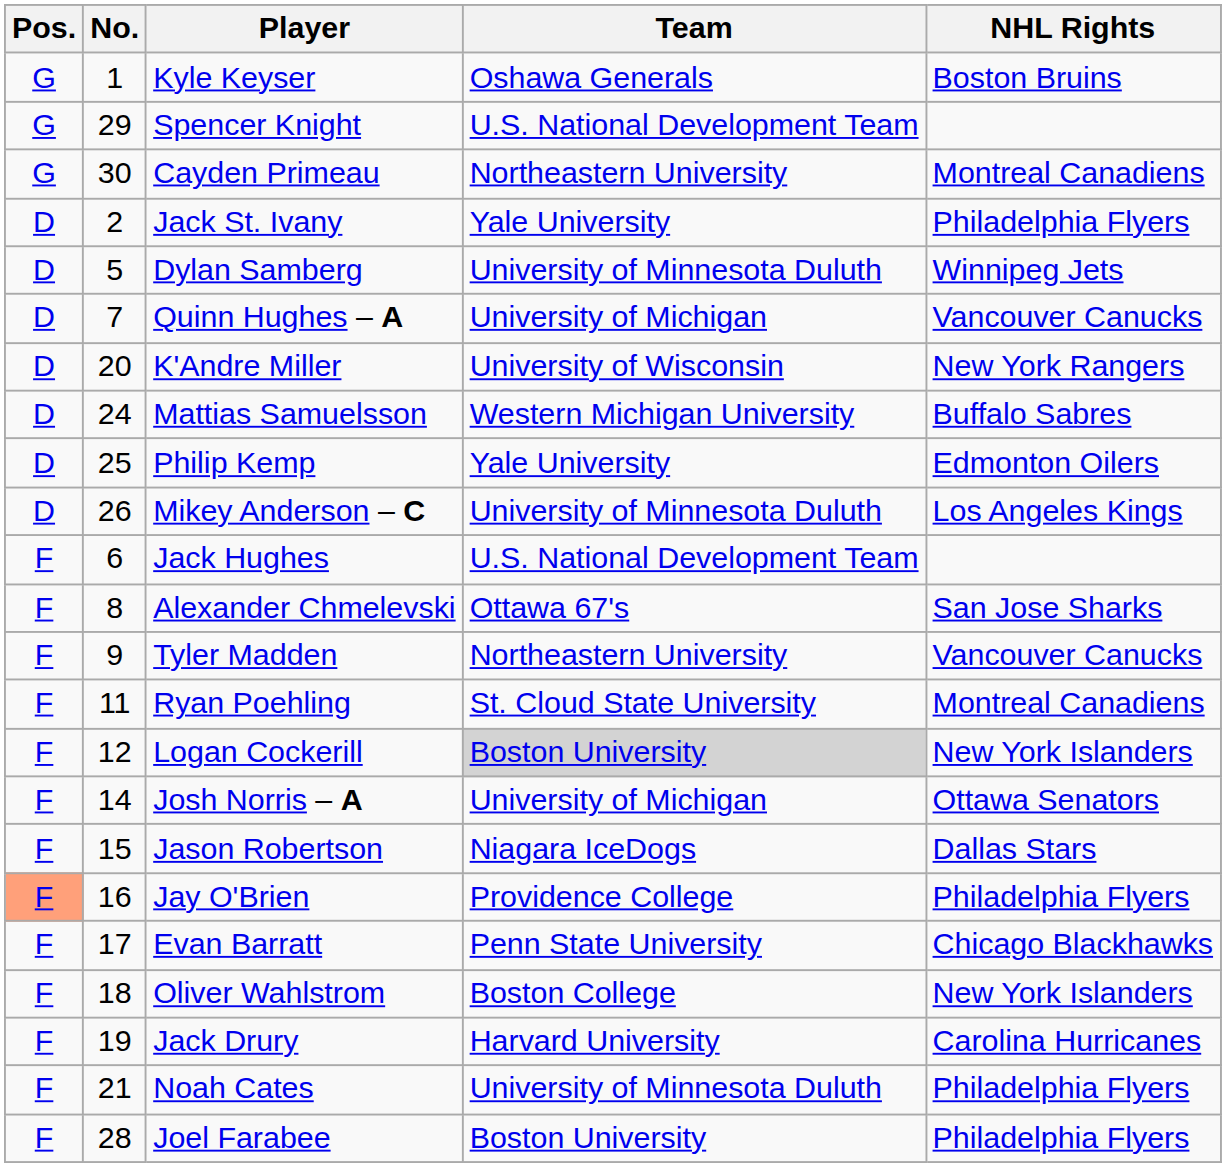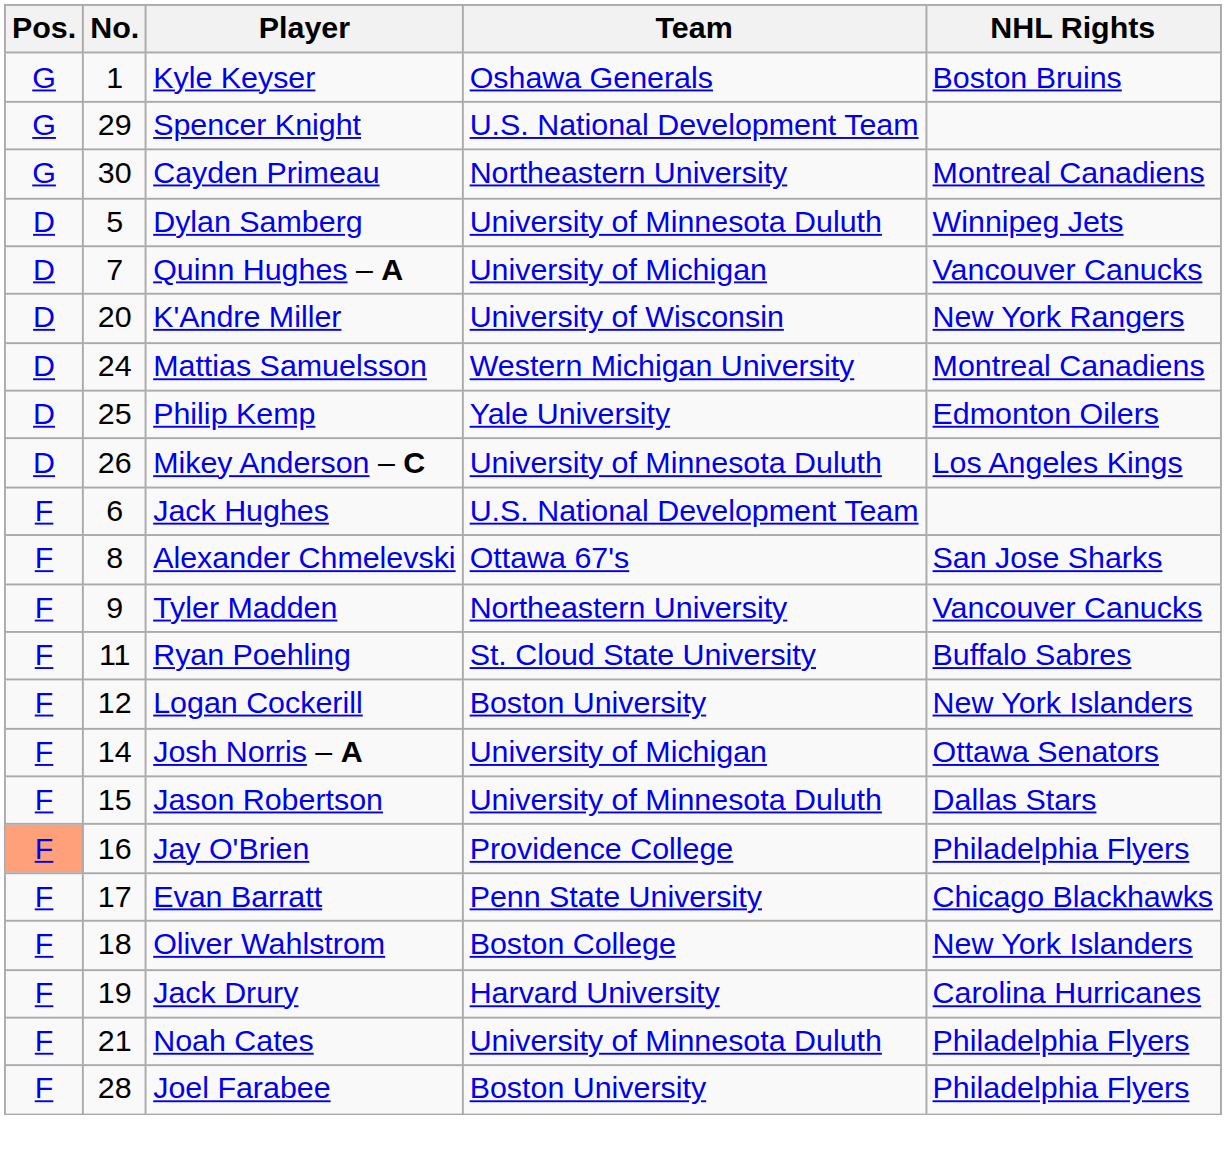- row: D | 2 | Jack St. Ivany | Yale University | Philadelphia Flyers
Mattias Samuelsson | NHL Rights: Buffalo Sabres -> Montreal Canadiens
Ryan Poehling | NHL Rights: Montreal Canadiens -> Buffalo Sabres
Logan Cockerill | Team: lightgrey background -> no background
Jason Robertson | Team: Niagara IceDogs -> University of Minnesota Duluth
